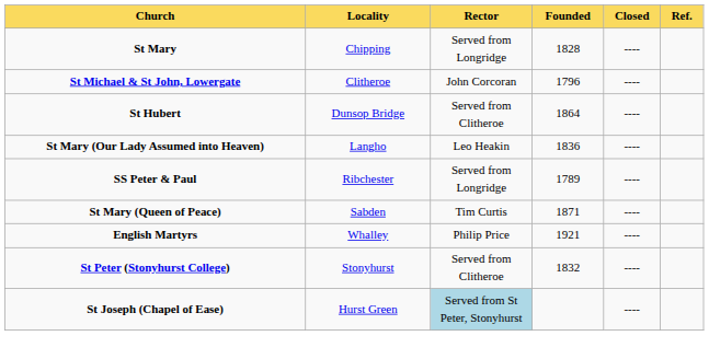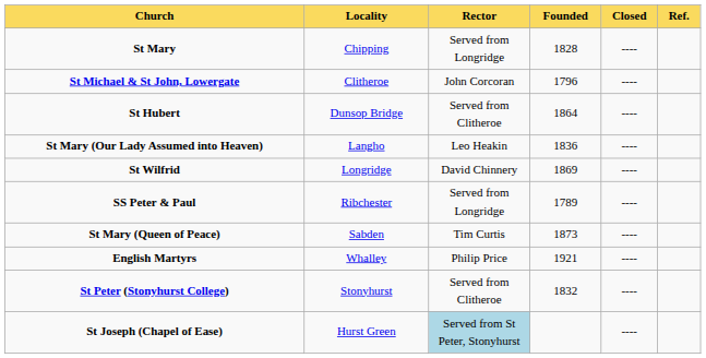+ row: St Wilfrid | Longridge | David Chinnery | 1869 | ----
St Mary (Queen of Peace) | Founded: 1871 -> 1873
